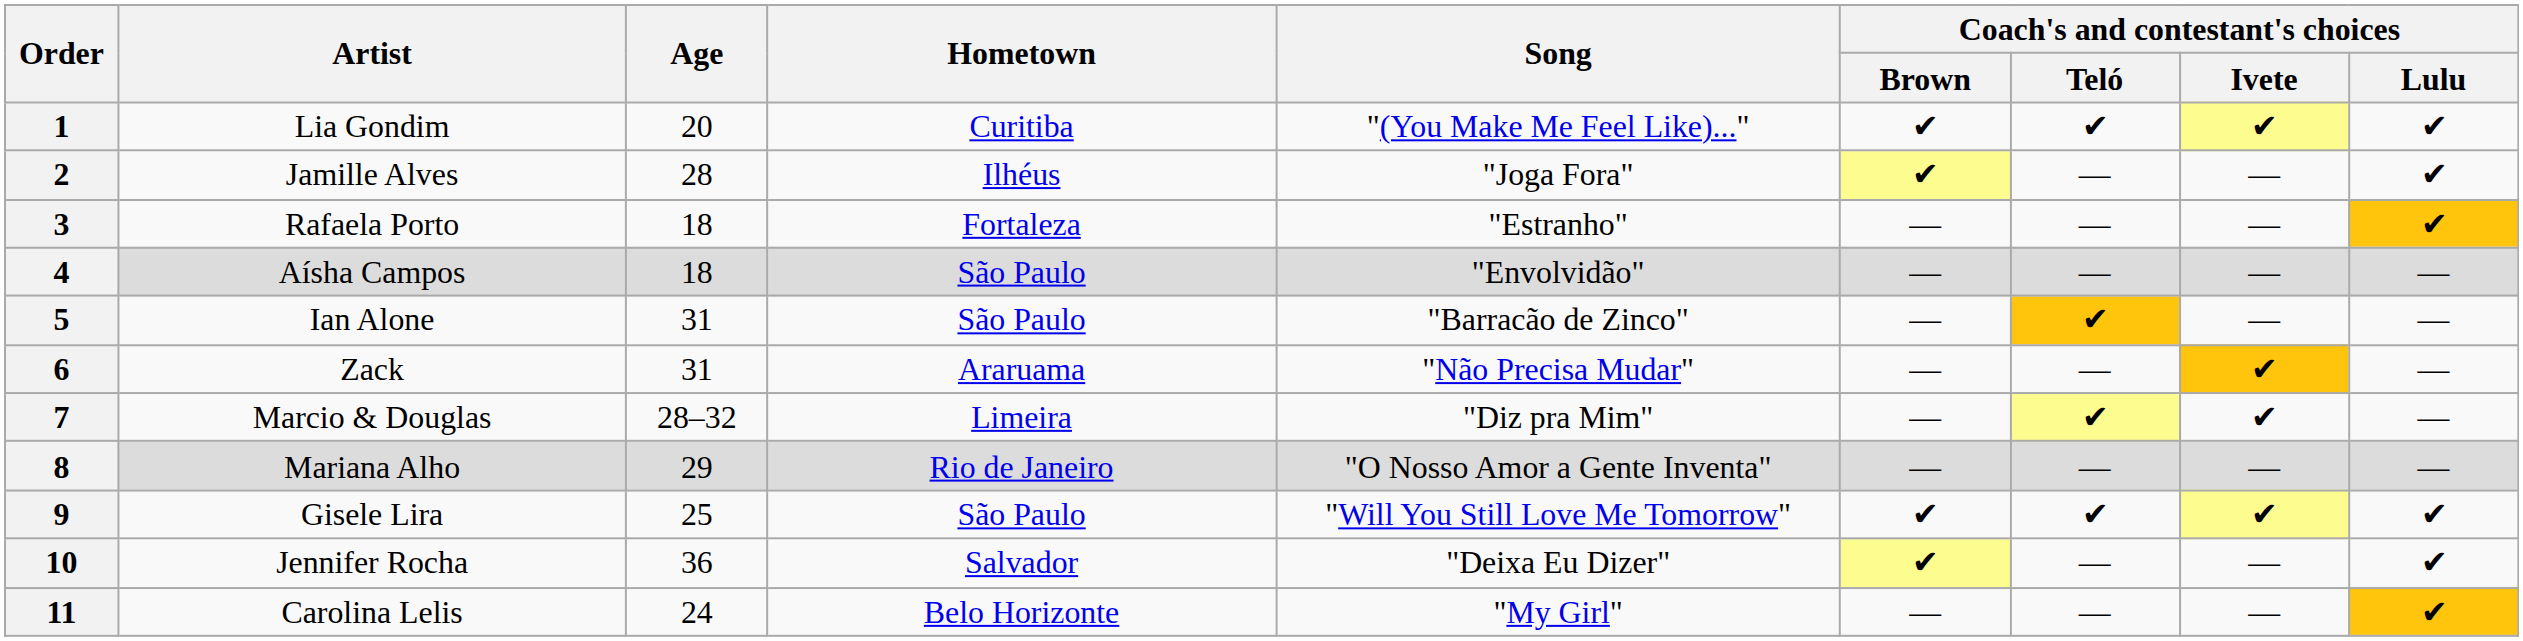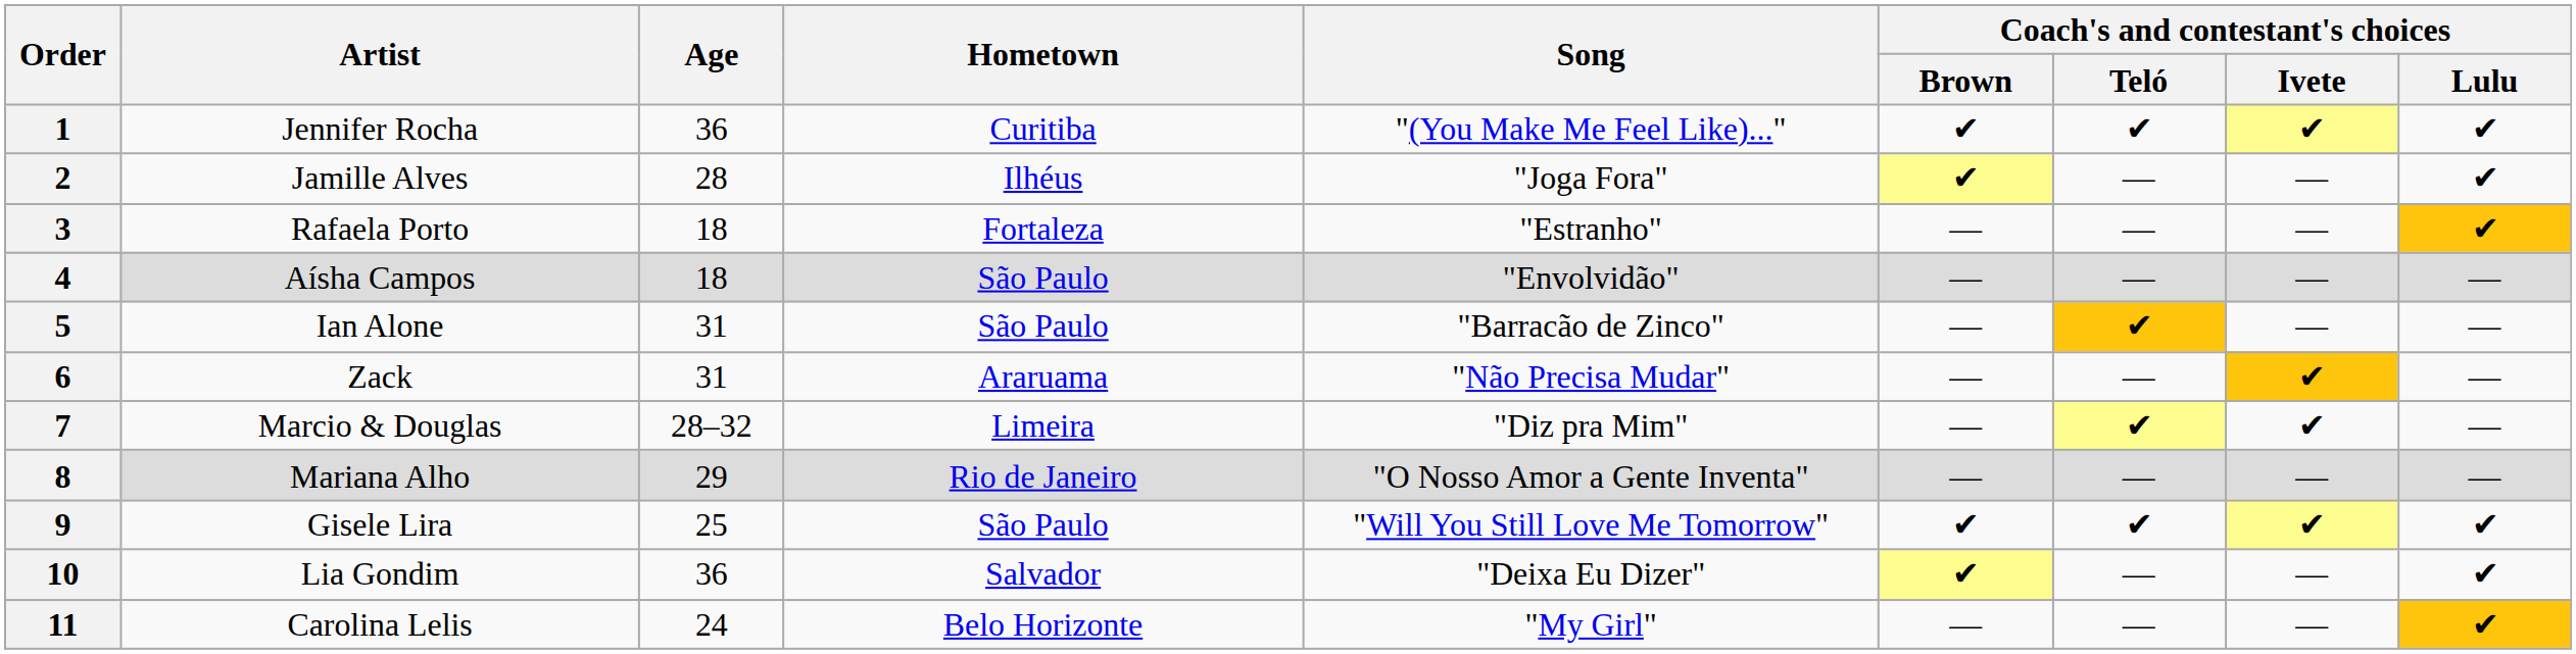1 | Artist: Lia Gondim -> Jennifer Rocha
1 | Age: 20 -> 36
10 | Artist: Jennifer Rocha -> Lia Gondim
